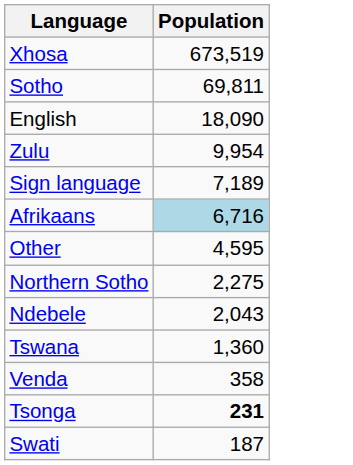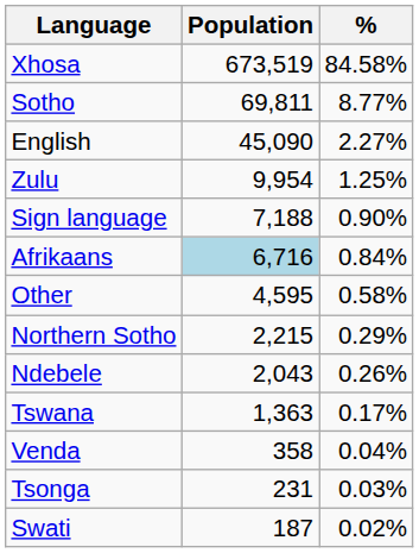+ column: % | 84.58% | 8.77% | 2.27% | 1.25% | 0.90% | 0.84% | 0.58% | 0.29% | 0.26% | 0.17% | 0.04% | 0.03% | 0.02%
English | Population: 18,090 -> 45,090
Sign language | Population: 7,189 -> 7,188
Northern Sotho | Population: 2,275 -> 2,215
Tswana | Population: 1,360 -> 1,363
Tsonga | Population: bold -> normal
